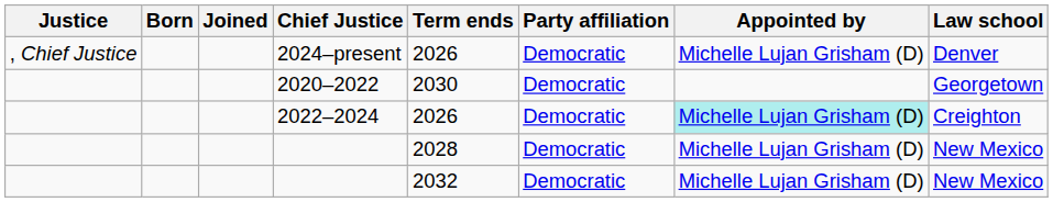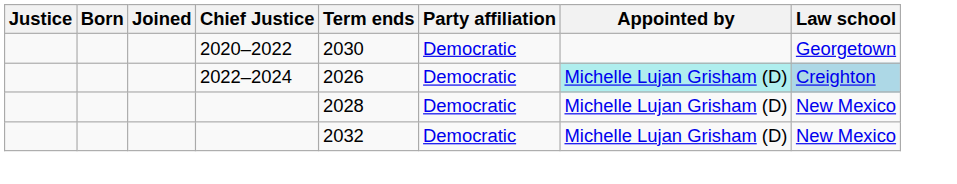- row: , Chief Justice | 2024–present | 2026 | Democratic | Michelle Lujan Grisham (D) | Denver
2022–2024 | Law school: no background -> lightblue background
